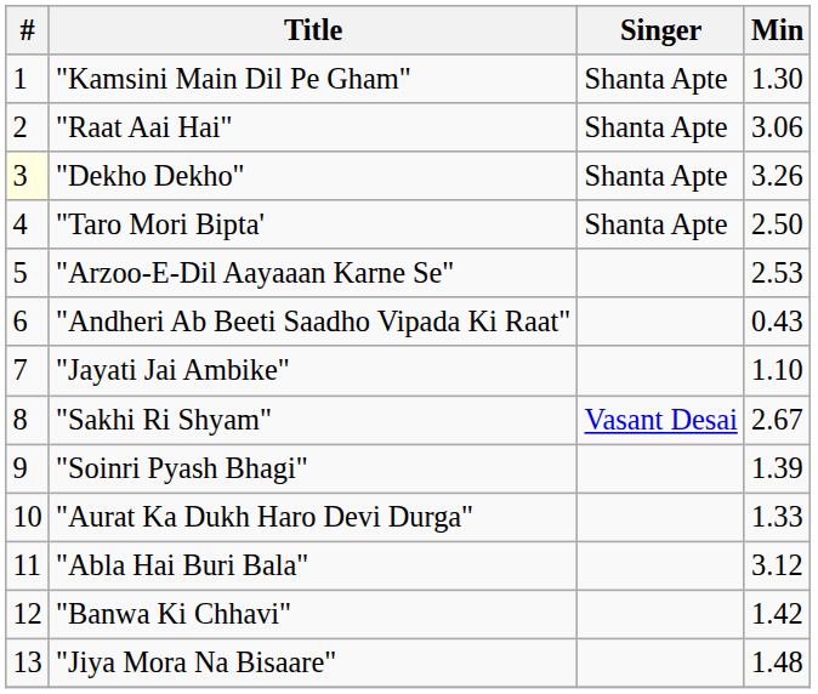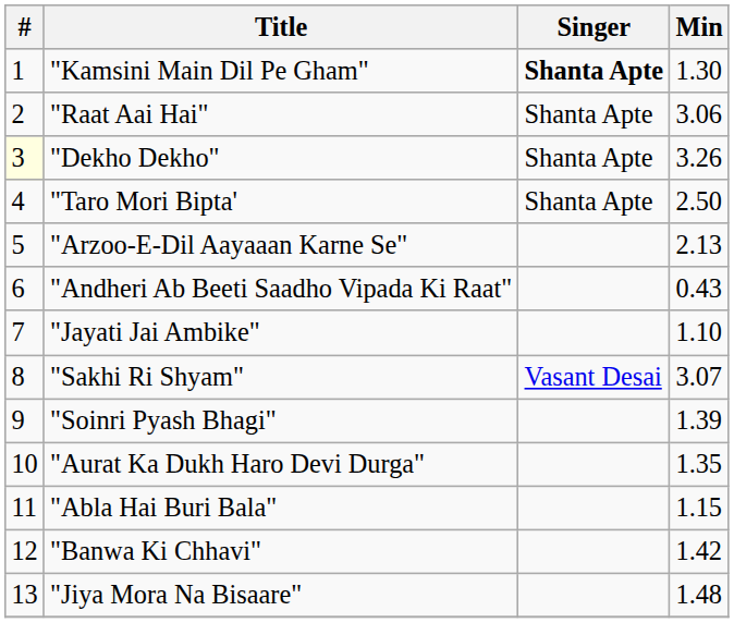"Kamsini Main Dil Pe Gham" | Singer: normal -> bold
"Arzoo-E-Dil Aayaaan Karne Se" | Min: 2.53 -> 2.13
"Sakhi Ri Shyam" | Min: 2.67 -> 3.07
"Aurat Ka Dukh Haro Devi Durga" | Min: 1.33 -> 1.35
"Abla Hai Buri Bala" | Min: 3.12 -> 1.15
